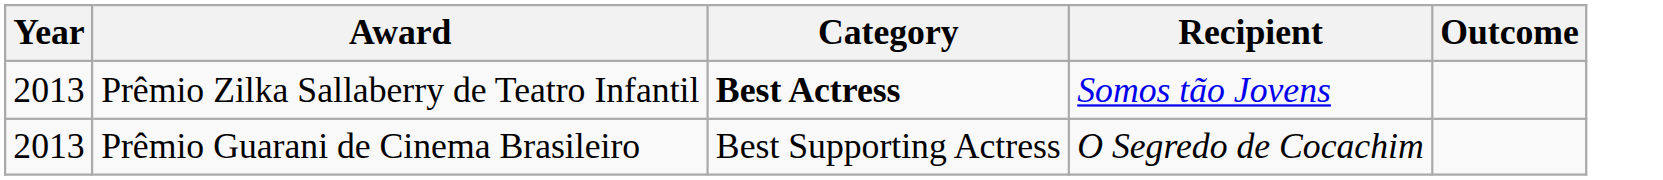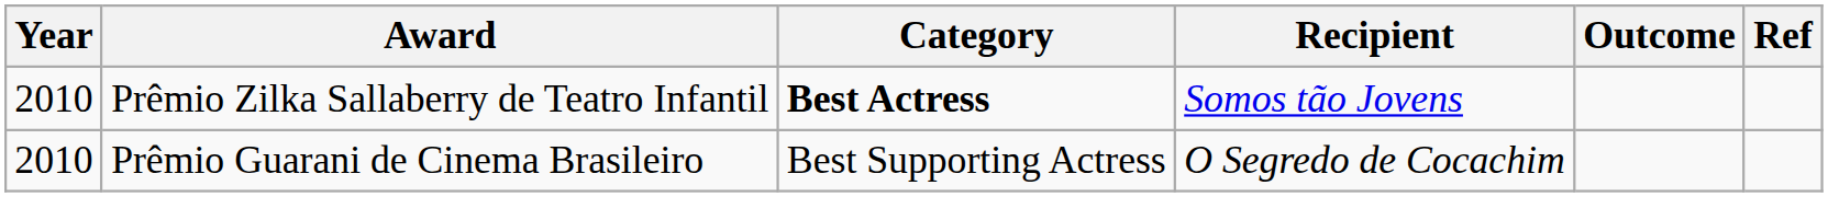+ column: Ref
Prêmio Zilka Sallaberry de Teatro Infantil | Year: 2013 -> 2010
Prêmio Guarani de Cinema Brasileiro | Year: 2013 -> 2010
